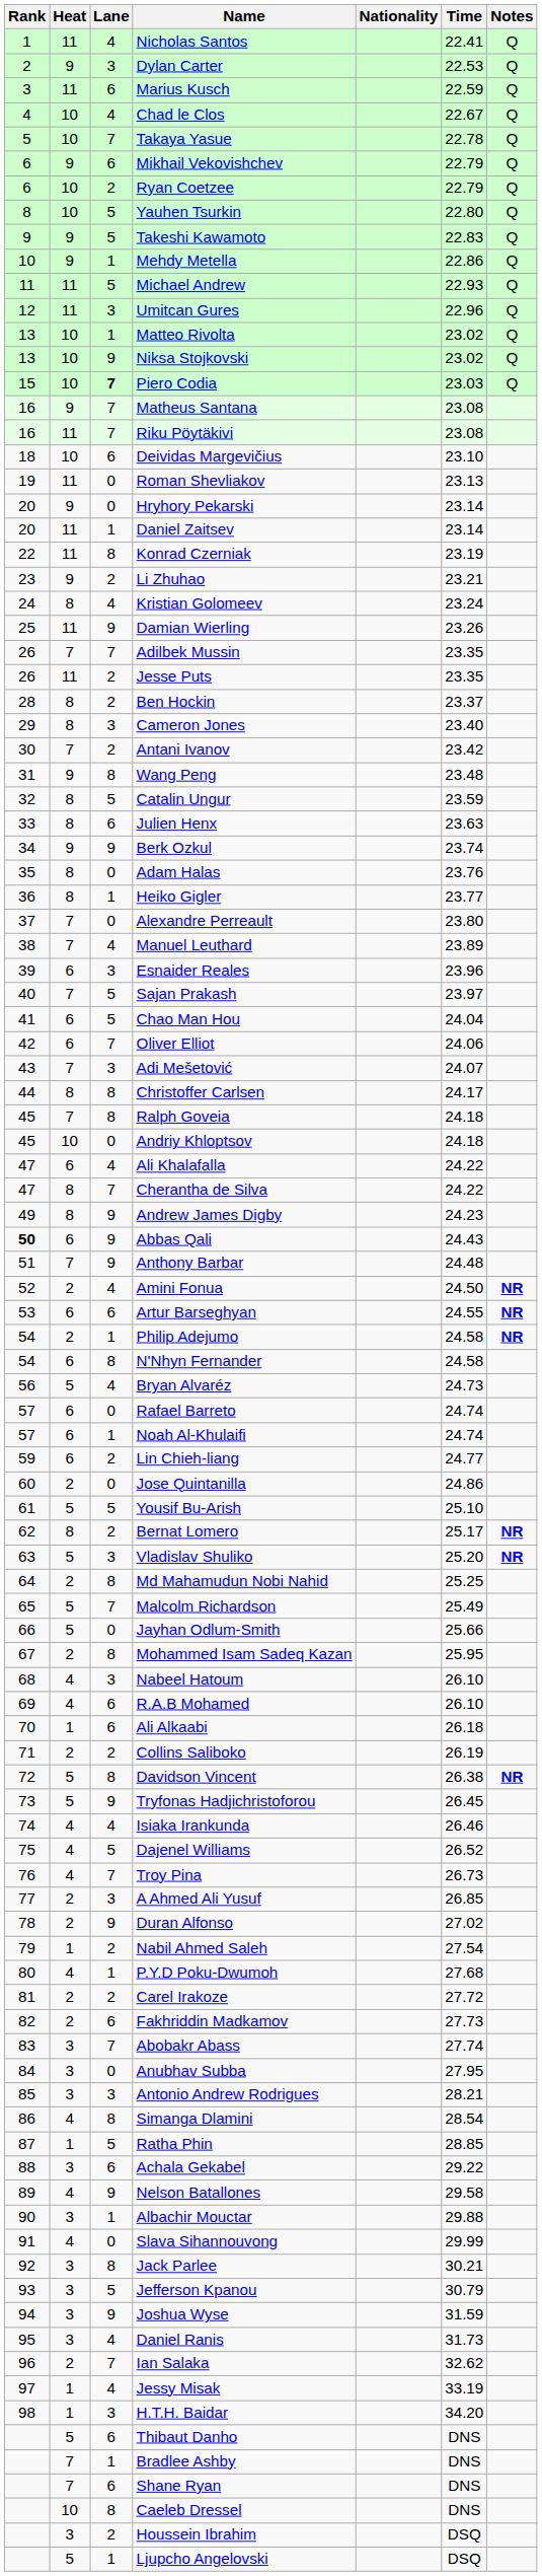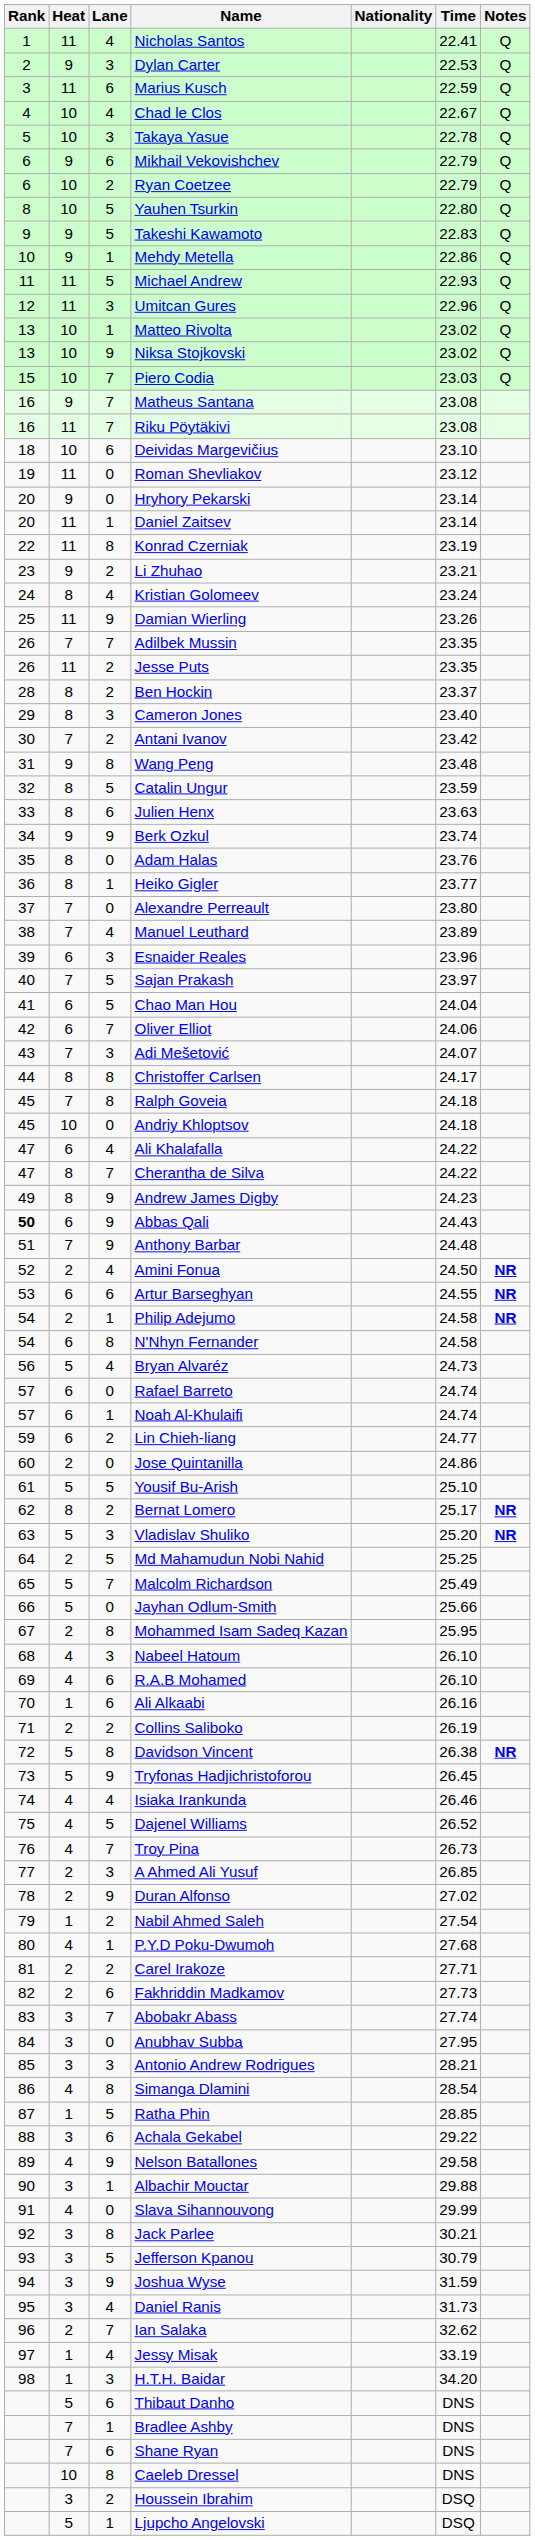Takaya Yasue | Lane: 7 -> 3
Piero Codia | Lane: bold -> normal
Roman Shevliakov | Time: 23.13 -> 23.12
Md Mahamudun Nobi Nahid | Lane: 8 -> 5
Ali Alkaabi | Time: 26.18 -> 26.16
Carel Irakoze | Time: 27.72 -> 27.71
